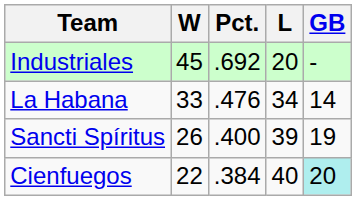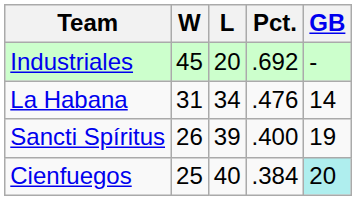columns swapped: L <-> Pct.
La Habana | W: 33 -> 31
Cienfuegos | W: 22 -> 25
